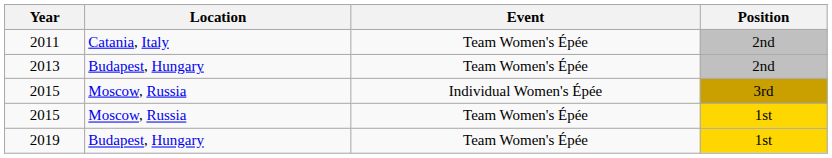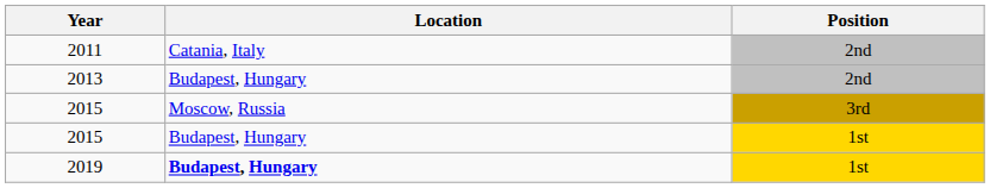- column: Event | Team Women's Épée | Team Women's Épée | Individual Women's Épée | Team Women's Épée | Team Women's Épée
2015 / 1st | Location: Moscow, Russia -> Budapest, Hungary
2019 | Location: normal -> bold
